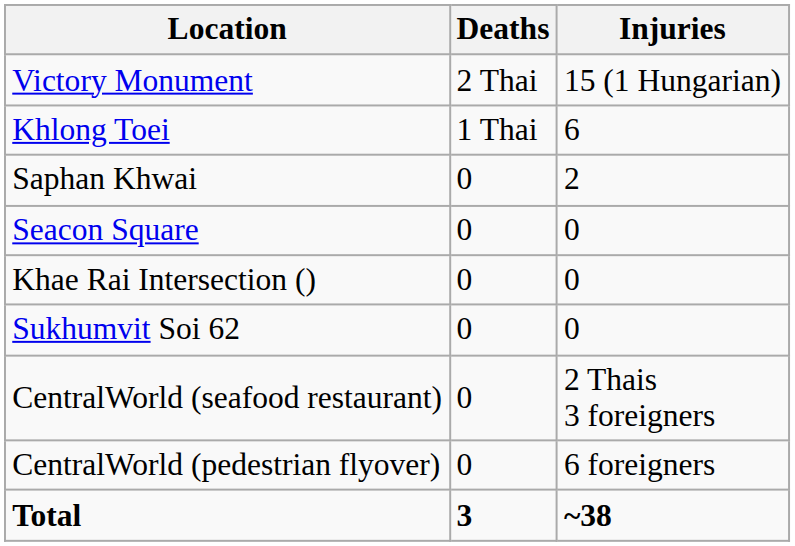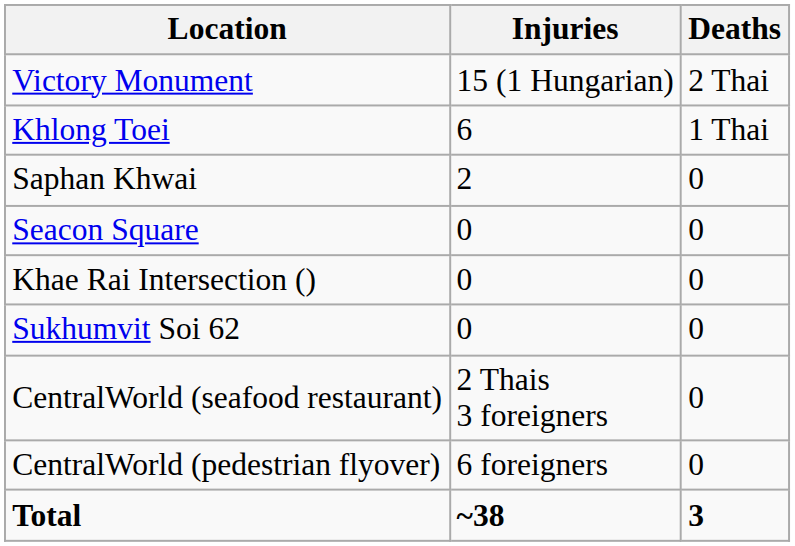columns swapped: Deaths <-> Injuries
